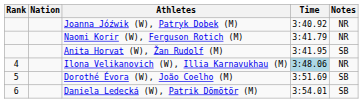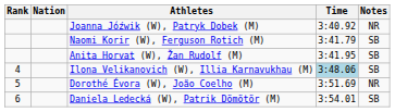Naomi Korir (W), Ferguson Rotich (M) | Notes: NR -> SB
Ilona Velikanovich (W), Illia Karnavukhau (M) | Notes: NR -> SB
Dorothé Évora (W), João Coelho (M) | Notes: SB -> NR
